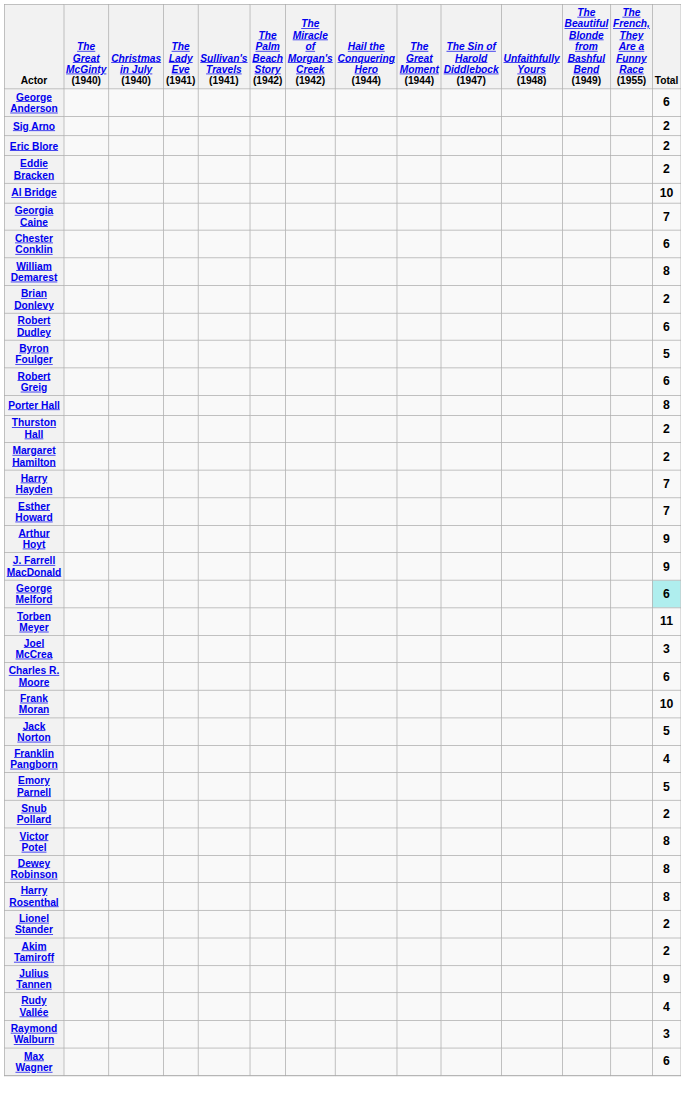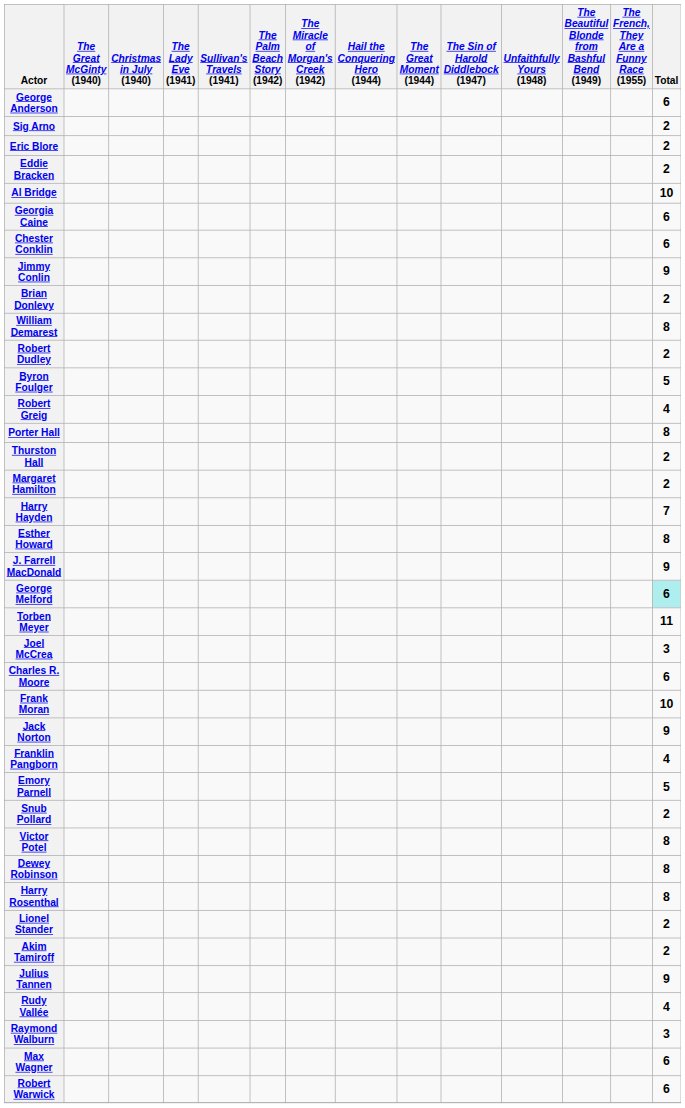Georgia Caine | Total: 7 -> 6
+ row: Jimmy Conlin | 9
rows swapped: William Demarest <-> Brian Donlevy
Robert Dudley | Total: 6 -> 2
Robert Greig | Total: 6 -> 4
Esther Howard | Total: 7 -> 8
- row: Arthur Hoyt | 9
Jack Norton | Total: 5 -> 9
+ row: Robert Warwick | 6
